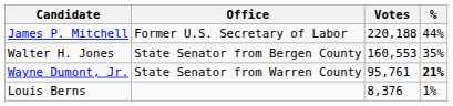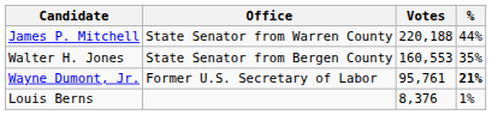James P. Mitchell | Office: Former U.S. Secretary of Labor -> State Senator from Warren County
Wayne Dumont, Jr. | Office: State Senator from Warren County -> Former U.S. Secretary of Labor
